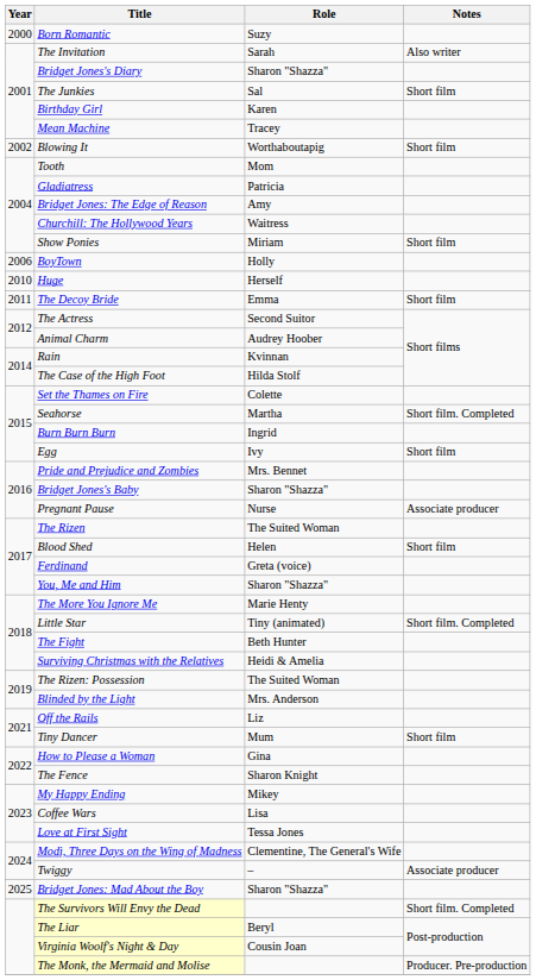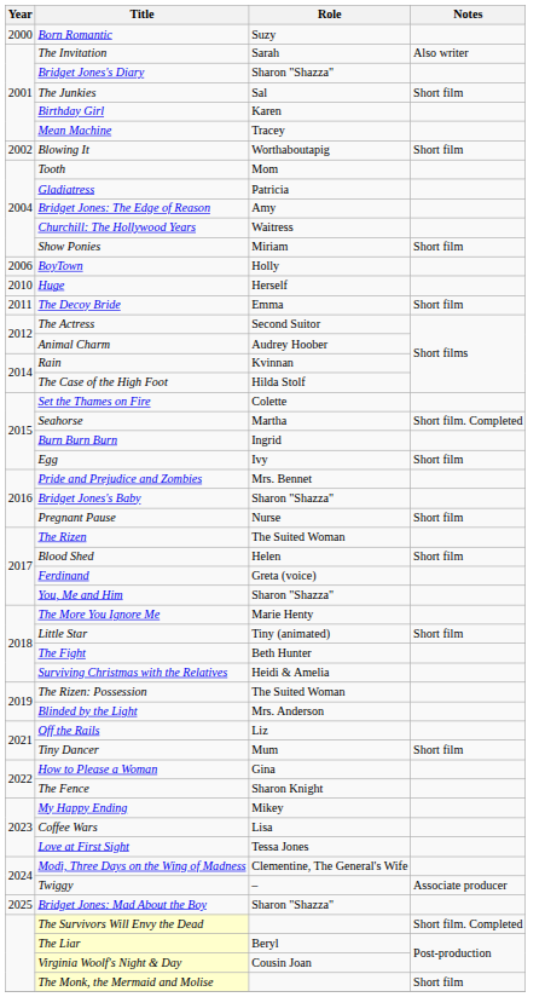Pregnant Pause | Notes: Associate producer -> Short film
Little Star | Notes: Short film. Completed -> Short film
The Monk, the Mermaid and Molise | Notes: Producer. Pre-production -> Short film
